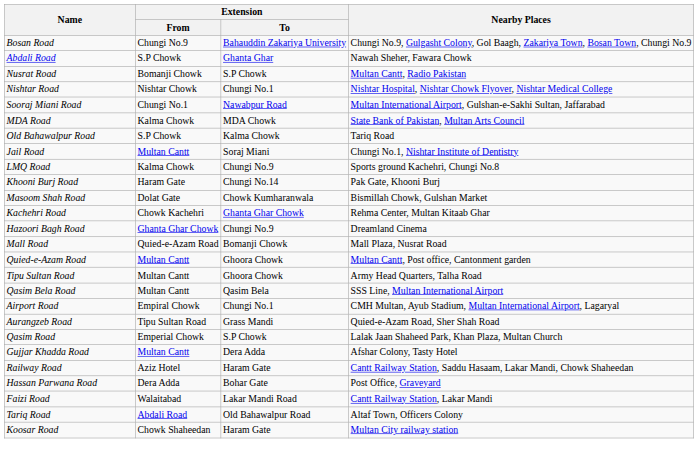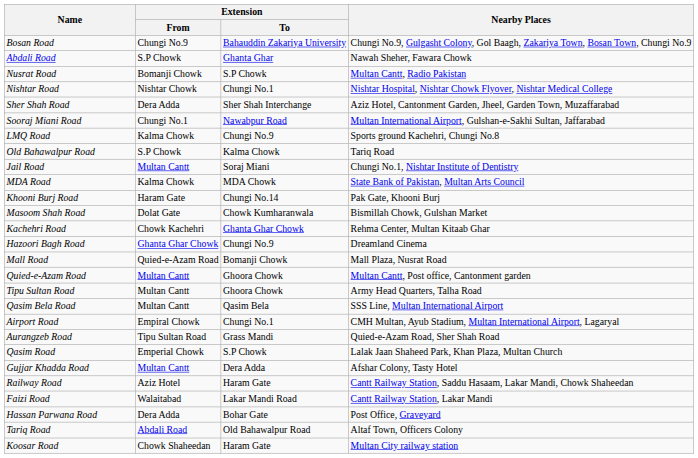+ row: Sher Shah Road | Dera Adda | Sher Shah Interchange | Aziz Hotel, Cantonment Garden, Jheel, Garden Town, Muzaffarabad
rows swapped: LMQ Road <-> MDA Road
rows swapped: Faizi Road <-> Hassan Parwana Road
